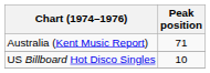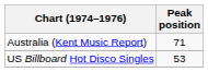US Billboard Hot Disco Singles | Peak position: 10 -> 53
